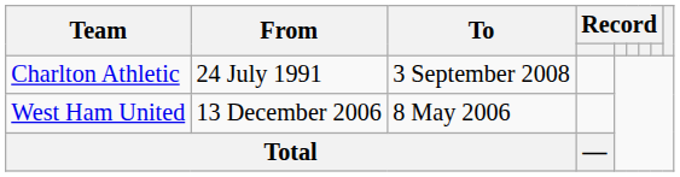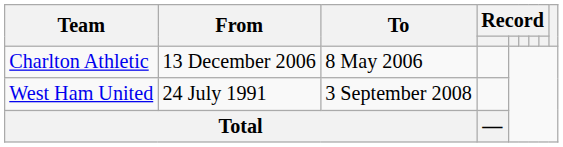Charlton Athletic | From: 24 July 1991 -> 13 December 2006
Charlton Athletic | To: 3 September 2008 -> 8 May 2006
West Ham United | From: 13 December 2006 -> 24 July 1991
West Ham United | To: 8 May 2006 -> 3 September 2008
